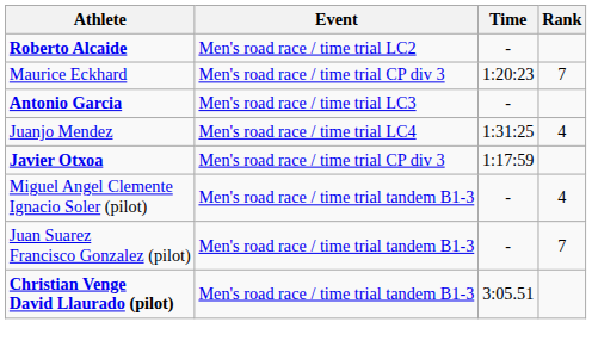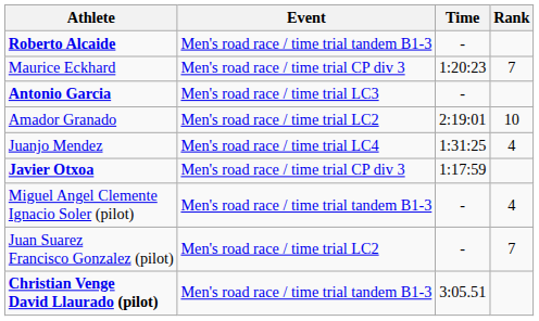Roberto Alcaide | Event: Men's road race / time trial LC2 -> Men's road race / time trial tandem B1-3
+ row: Amador Granado | Men's road race / time trial LC2 | 2:19:01 | 10
Juan Suarez Francisco Gonzalez (pilot) | Event: Men's road race / time trial tandem B1-3 -> Men's road race / time trial LC2
